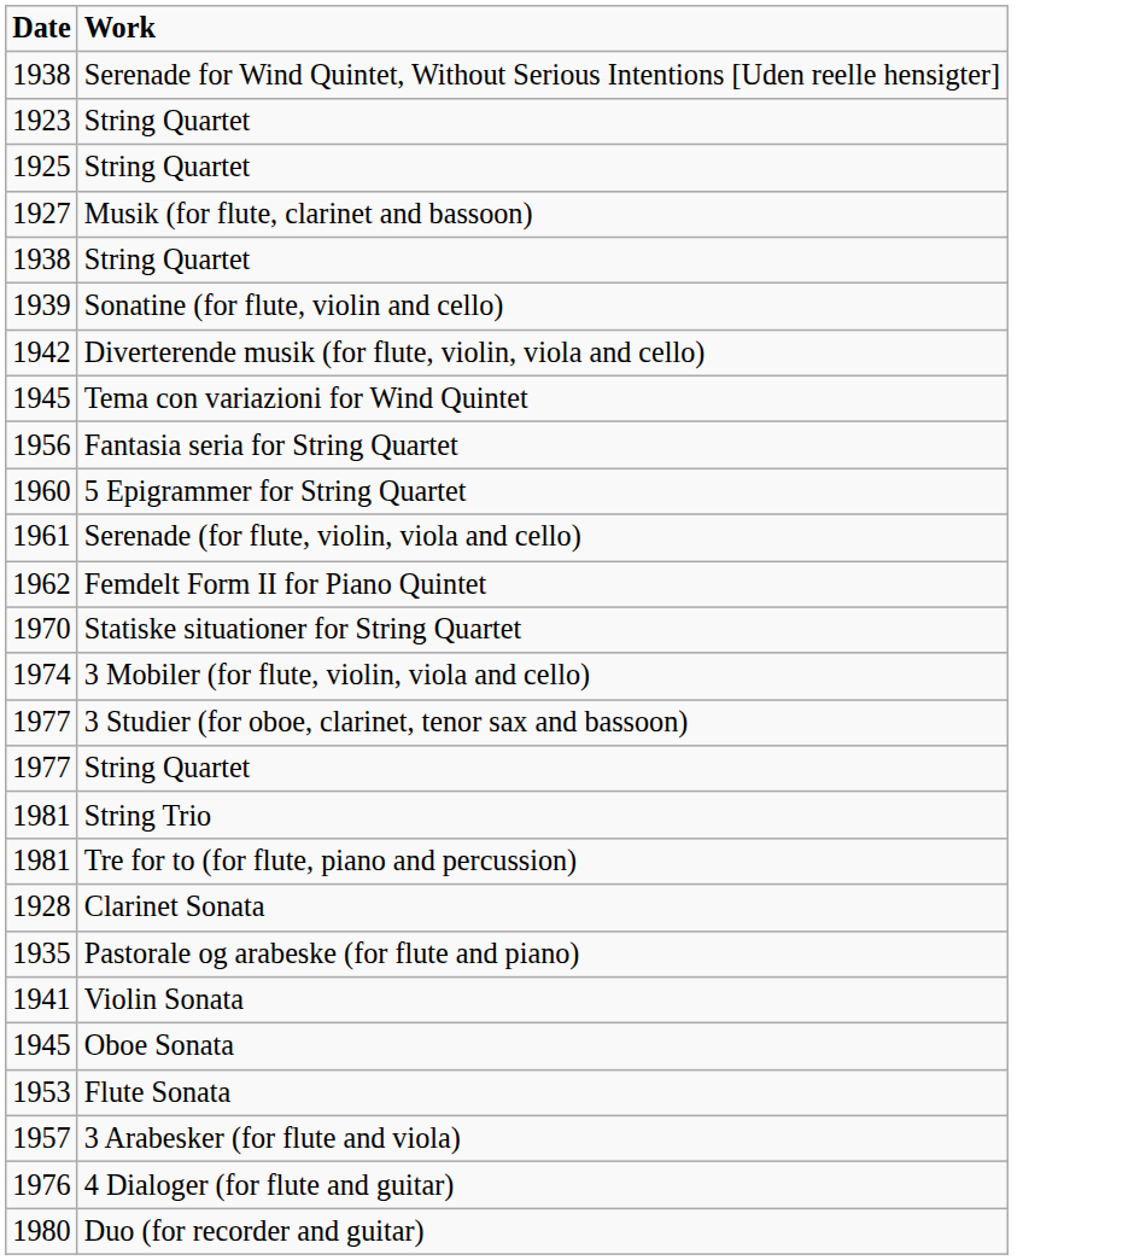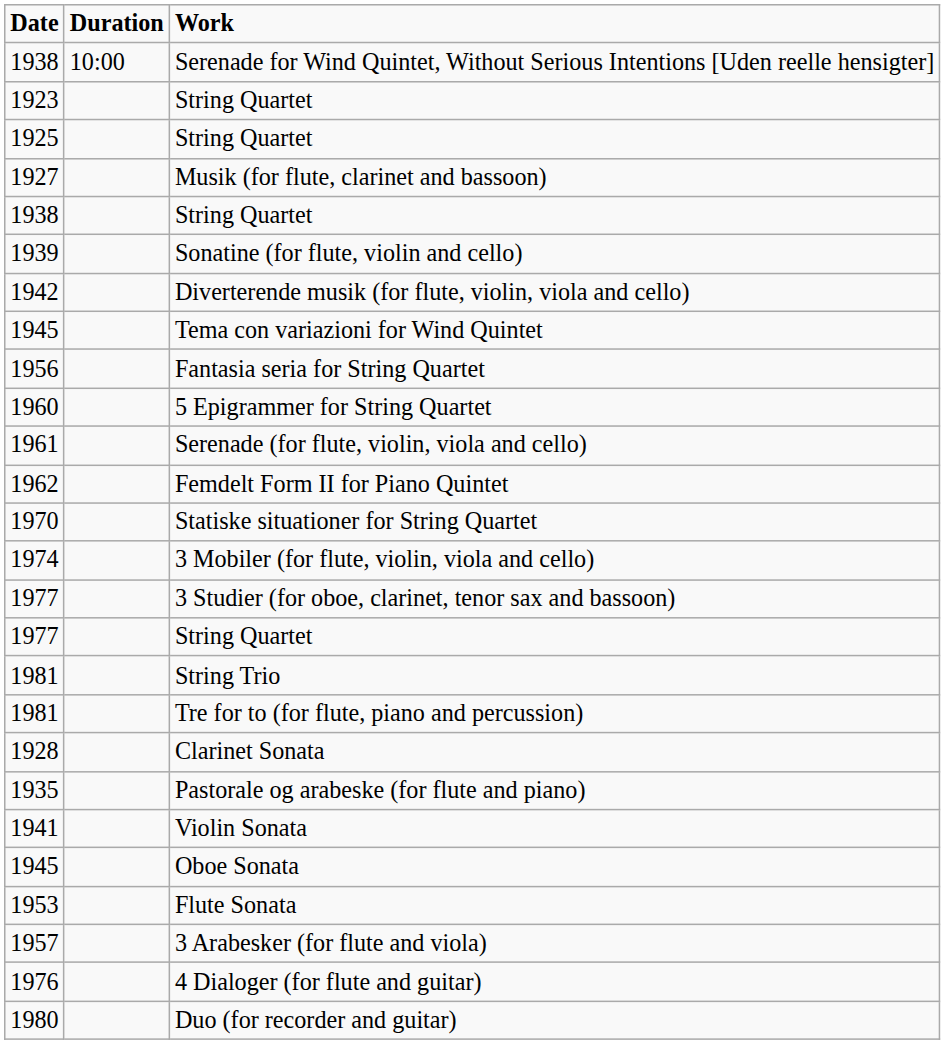+ column: Duration | 10:00
